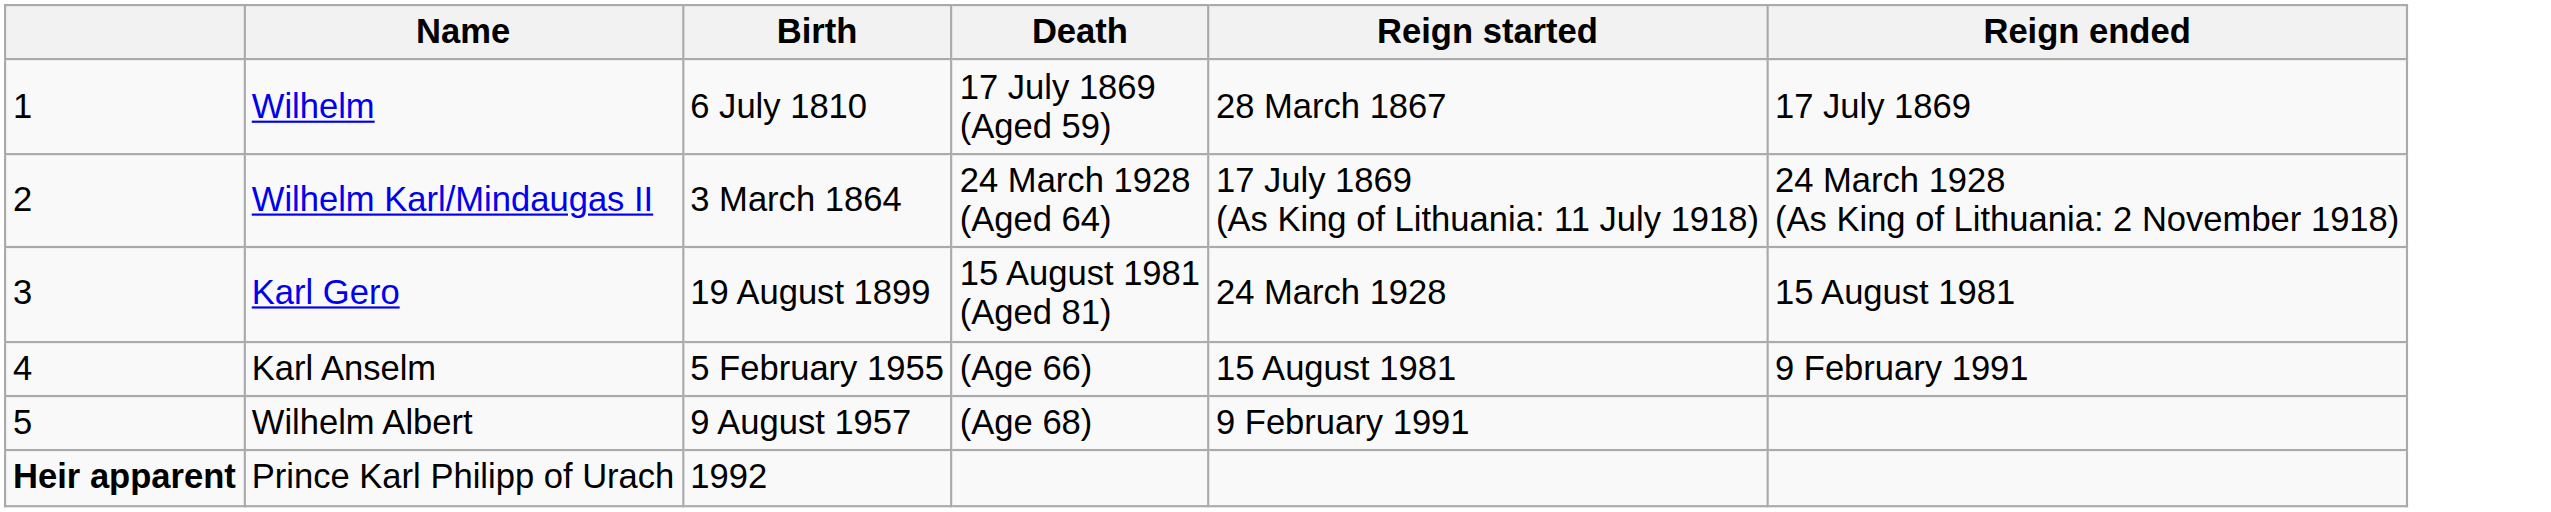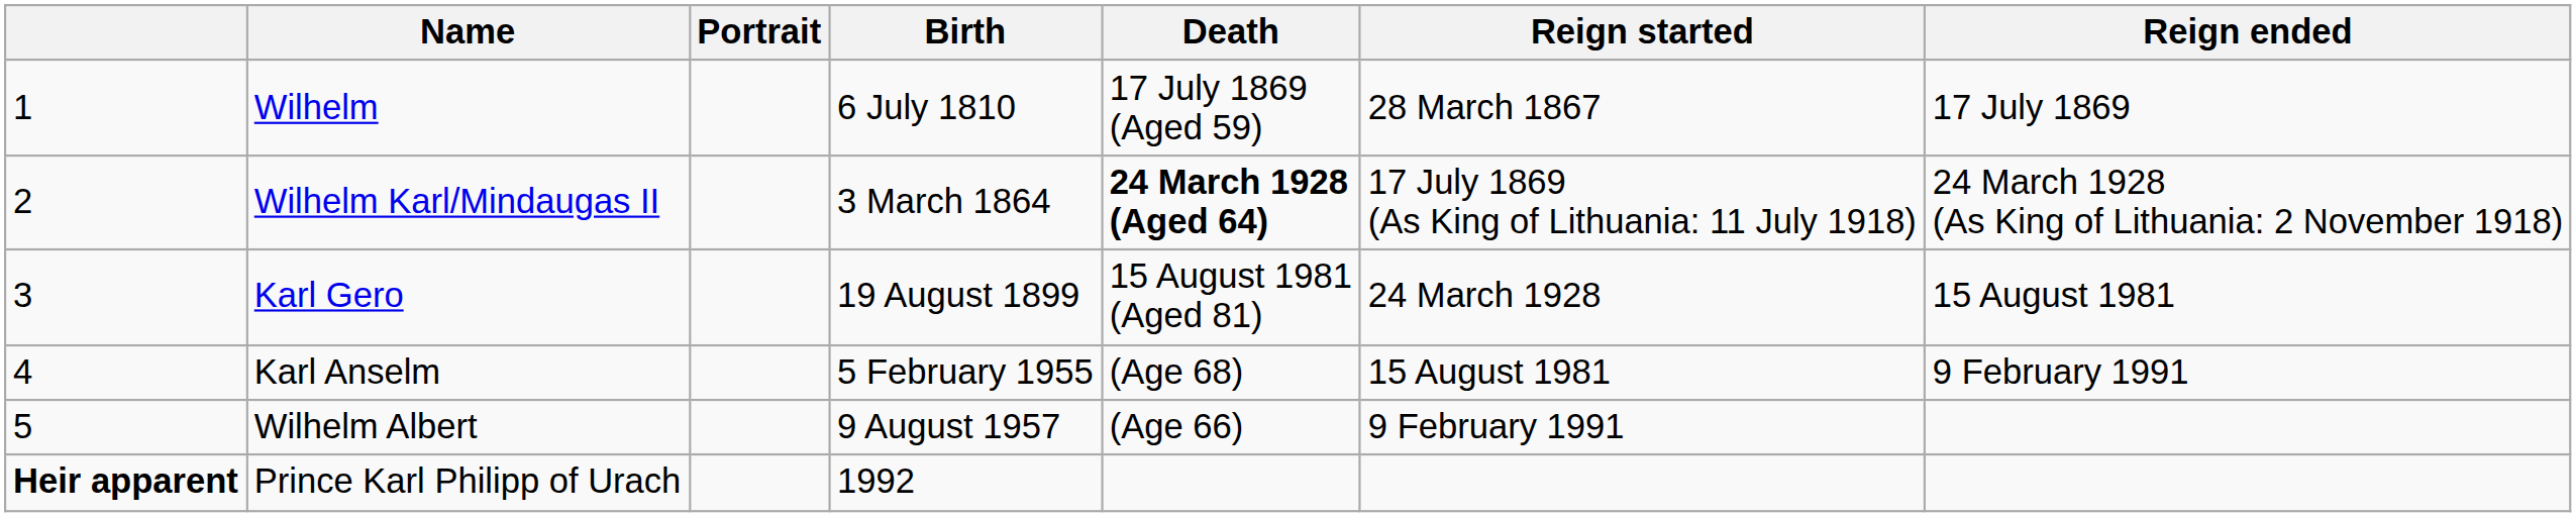+ column: Portrait
Wilhelm Karl/Mindaugas II | Death: normal -> bold
Karl Anselm | Death: (Age 66) -> (Age 68)
Wilhelm Albert | Death: (Age 68) -> (Age 66)
